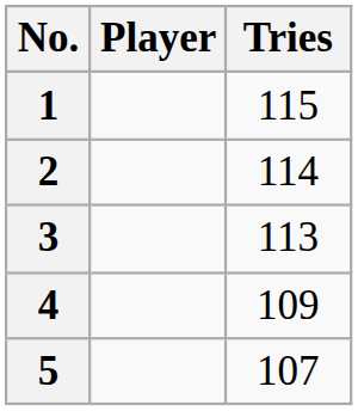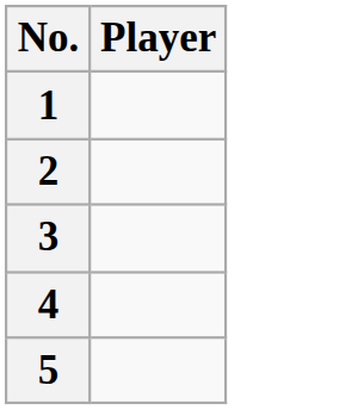- column: Tries | 115 | 114 | 113 | 109 | 107
